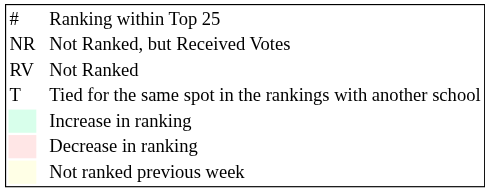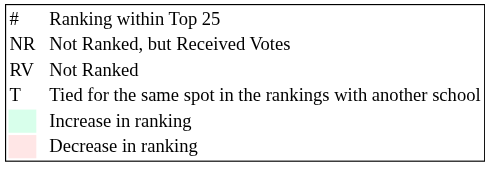- row: Not ranked previous week
